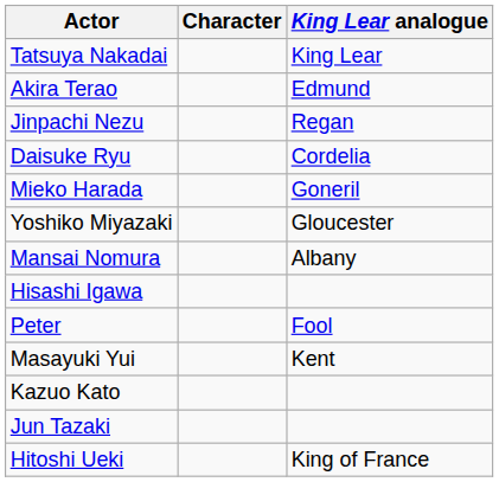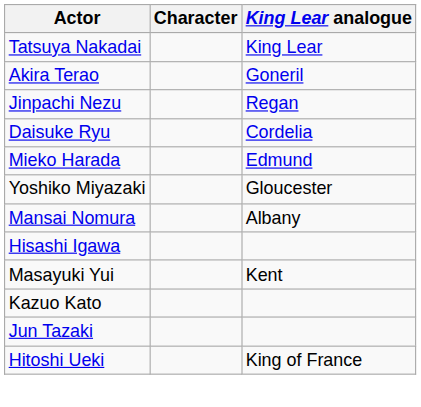Akira Terao | King Lear analogue: Edmund -> Goneril
Mieko Harada | King Lear analogue: Goneril -> Edmund
- row: Peter | Fool
